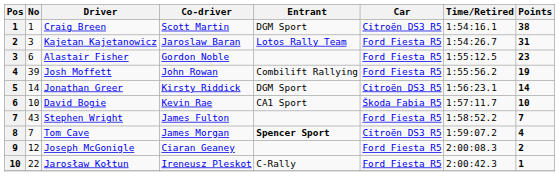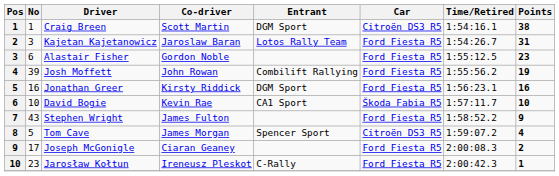Jonathan Greer | No: 14 -> 16
Jonathan Greer | Car: Citroën DS3 R5 -> Ford Fiesta R5
Jonathan Greer | Points: 14 -> 16
Stephen Wright | Points: 7 -> 9
Tom Cave | No: 7 -> 5
Tom Cave | Entrant: bold -> normal
Joseph McGonigle | No: 12 -> 17
Jarosław Kołtun | No: 22 -> 23
